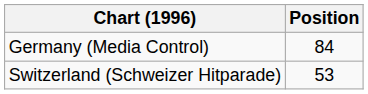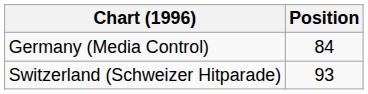Switzerland (Schweizer Hitparade) | Position: 53 -> 93
